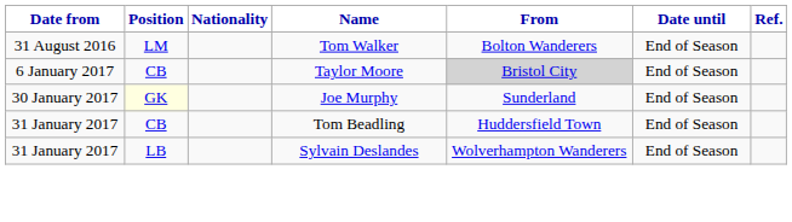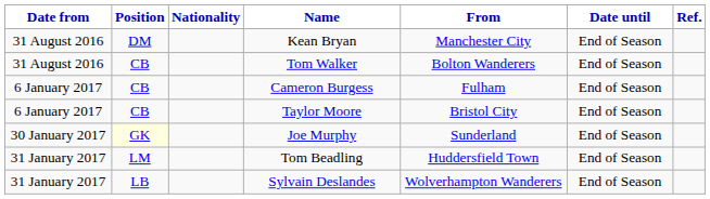+ row: 31 August 2016 | DM | Kean Bryan | Manchester City | End of Season
Tom Walker | Position: LM -> CB
+ row: 6 January 2017 | CB | Cameron Burgess | Fulham | End of Season
Taylor Moore | From: lightgrey background -> no background
Tom Beadling | Position: CB -> LM
